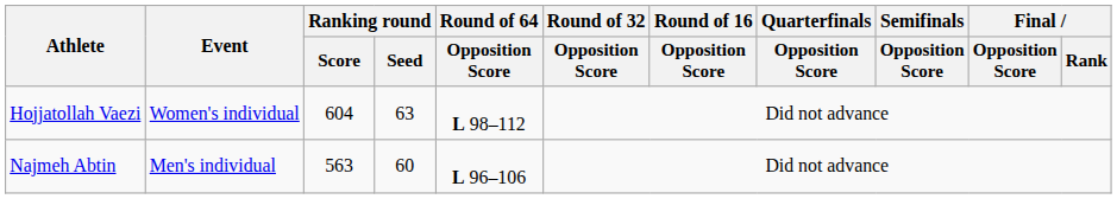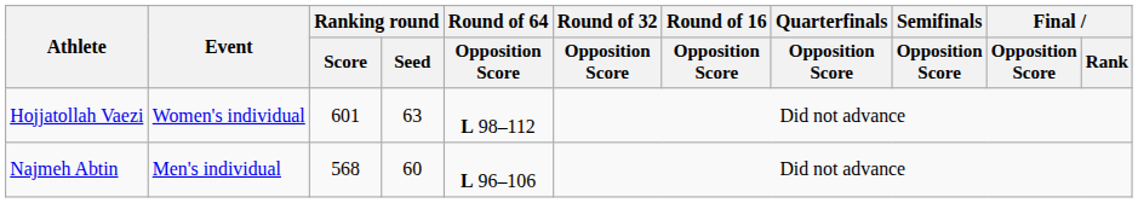Hojjatollah Vaezi | Ranking round / Score: 604 -> 601
Najmeh Abtin | Ranking round / Score: 563 -> 568
